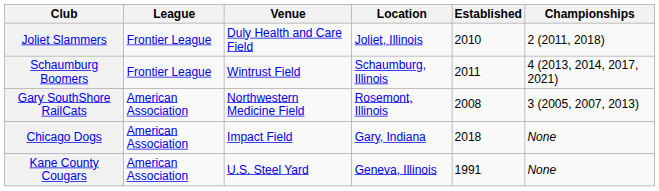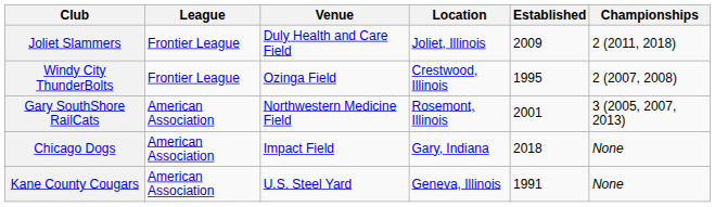Joliet Slammers | Established: 2010 -> 2009
- row: Schaumburg Boomers | Frontier League | Wintrust Field | Schaumburg, Illinois | 2011 | 4 (2013, 2014, 2017, 2021)
+ row: Windy City ThunderBolts | Frontier League | Ozinga Field | Crestwood, Illinois | 1995 | 2 (2007, 2008)
Gary SouthShore RailCats | Established: 2008 -> 2001
